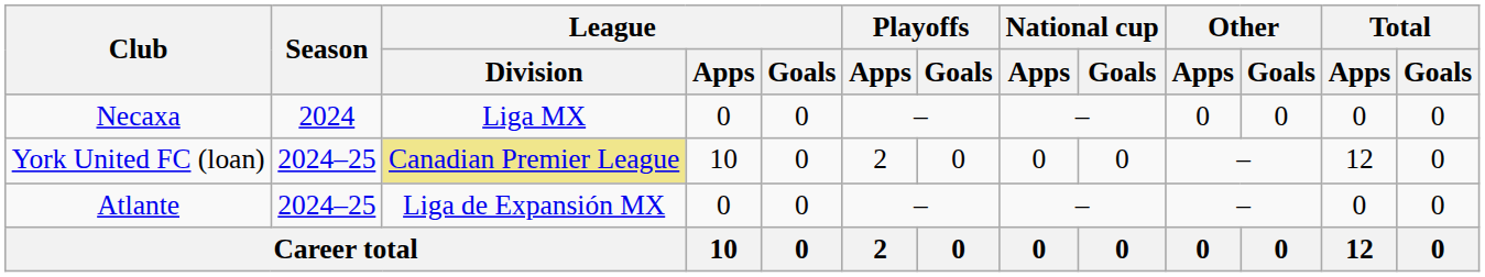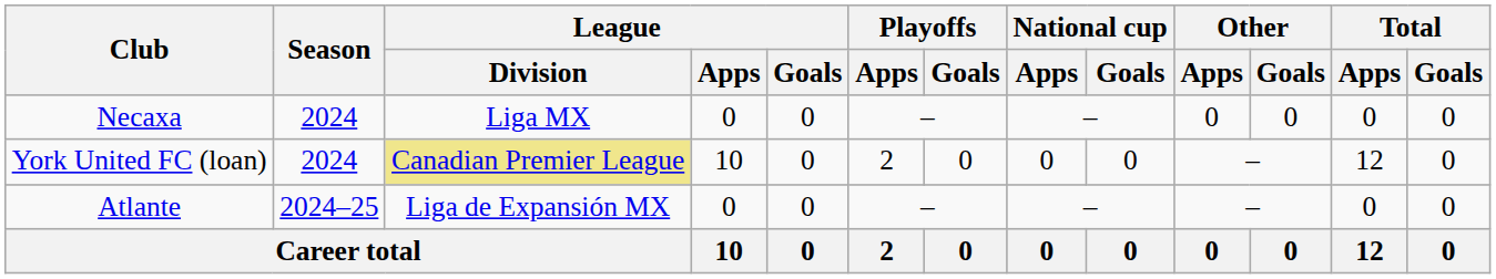York United FC (loan) | Season: 2024–25 -> 2024
